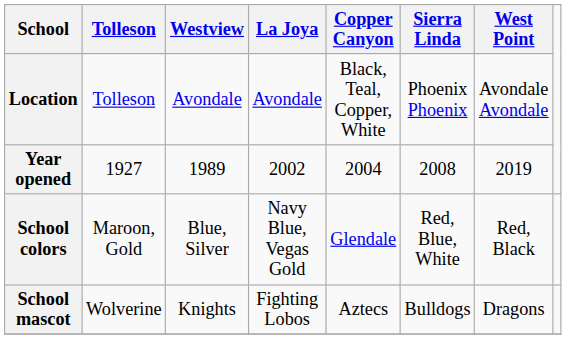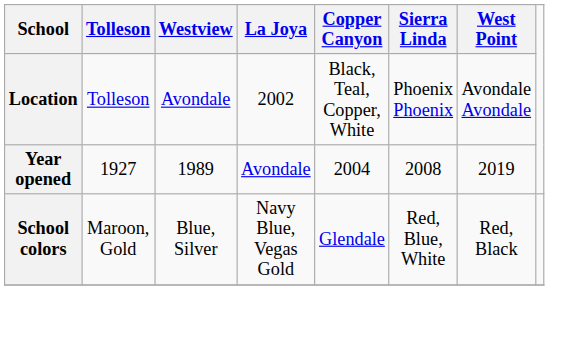Location | La Joya: Avondale -> 2002
Year opened | La Joya: 2002 -> Avondale
- row: School mascot | Wolverine | Knights | Fighting Lobos | Aztecs | Bulldogs | Dragons
